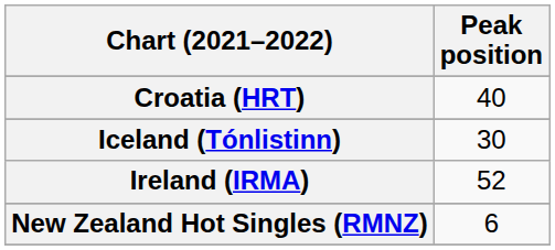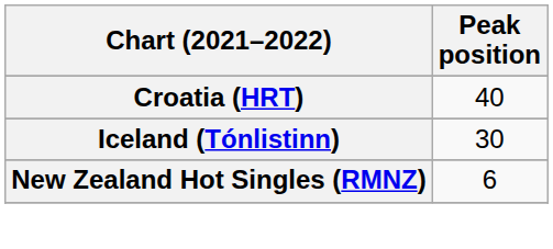- row: Ireland (IRMA) | 52
